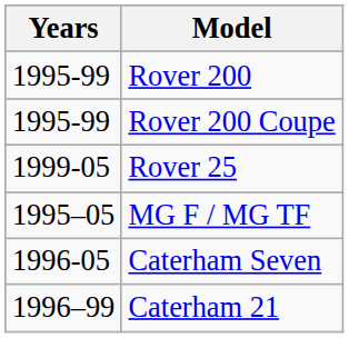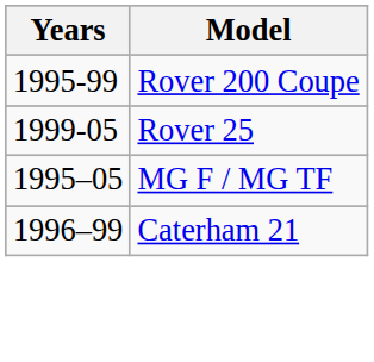- row: 1995-99 | Rover 200
- row: 1996-05 | Caterham Seven
